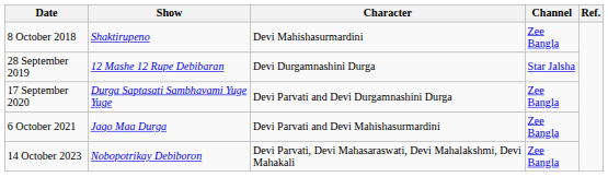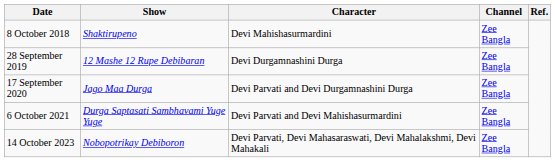28 September 2019 | Channel: Star Jalsha -> Zee Bangla
17 September 2020 | Show: Durga Saptasati Sambhavami Yuge Yuge -> Jago Maa Durga
6 October 2021 | Show: Jago Maa Durga -> Durga Saptasati Sambhavami Yuge Yuge
